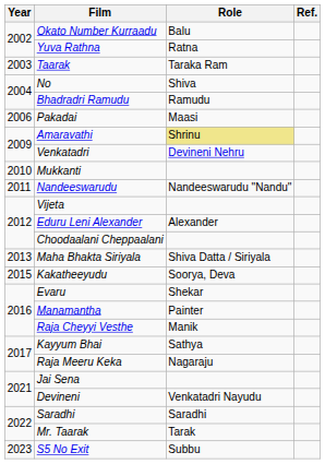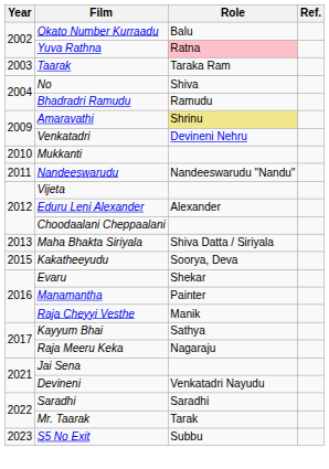Yuva Rathna | Role: no background -> pink background
- row: 2006 | Pakadai | Maasi
